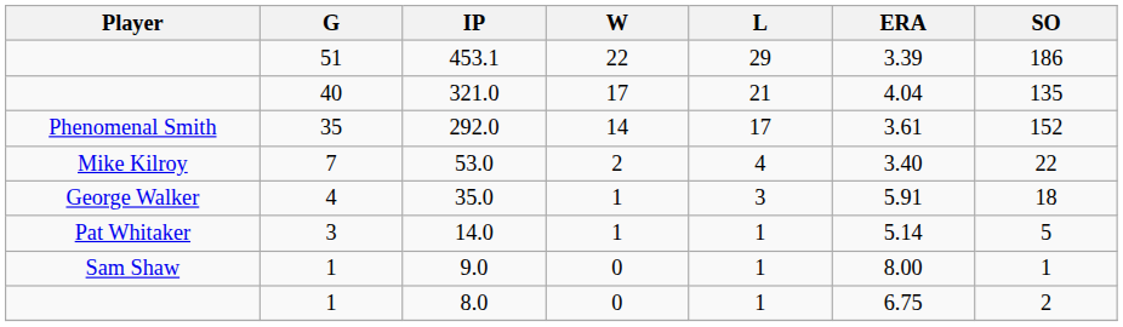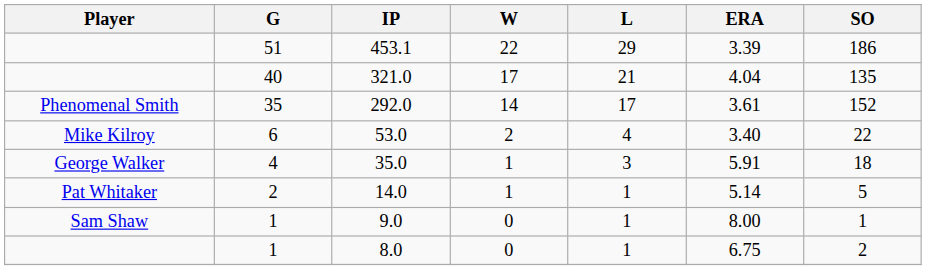53.0 | G: 7 -> 6
14.0 | G: 3 -> 2
